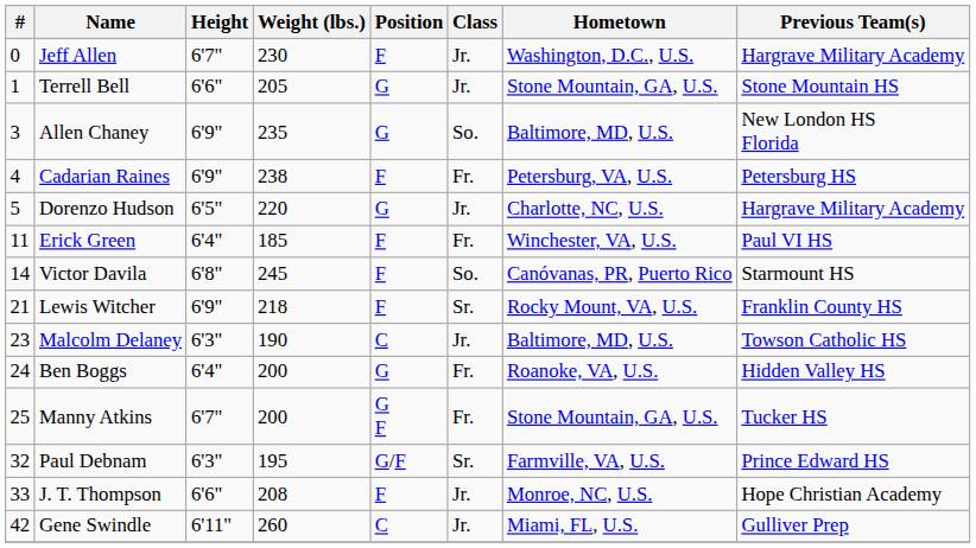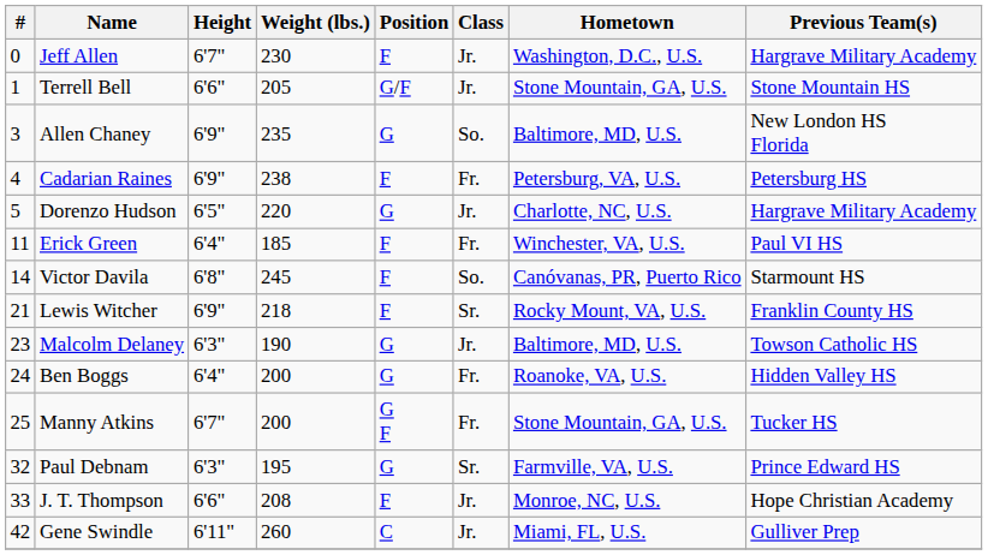Terrell Bell | Position: G -> G/F
Malcolm Delaney | Position: C -> G
Paul Debnam | Position: G/F -> G
